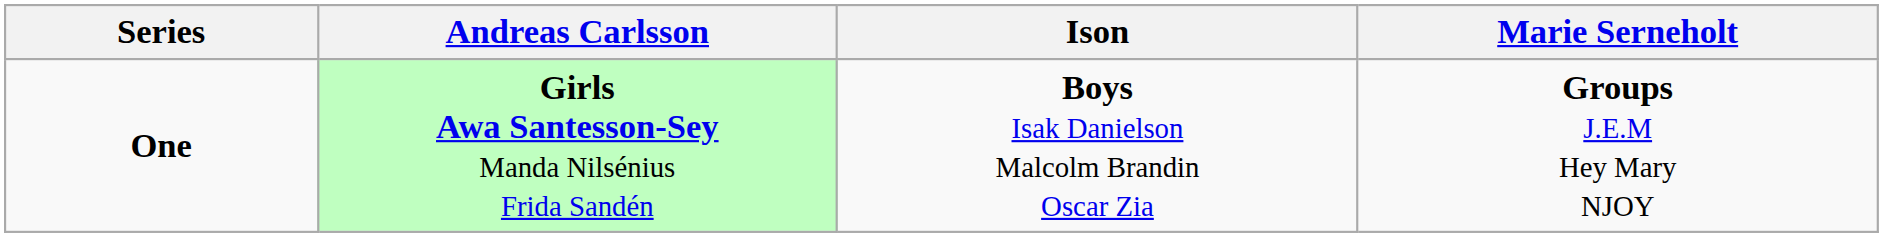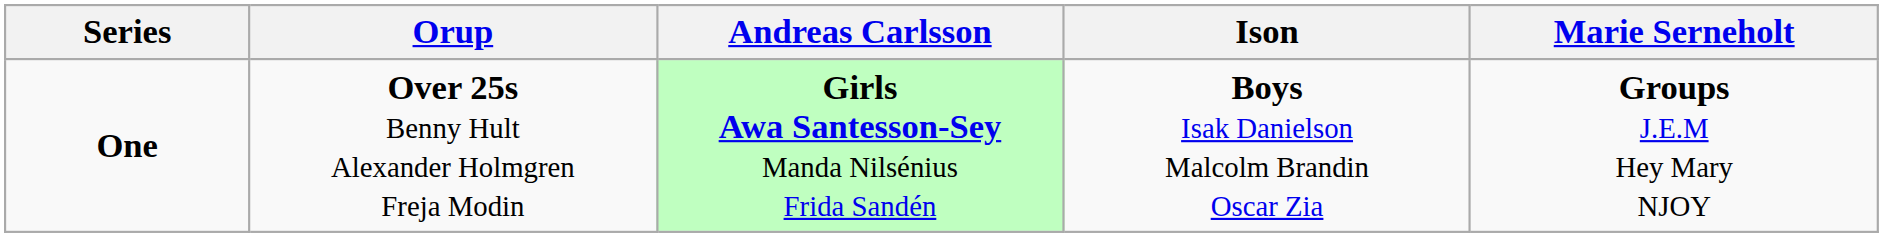+ column: Orup | Over 25s Benny Hult Alexander Holmgren Freja Modin
